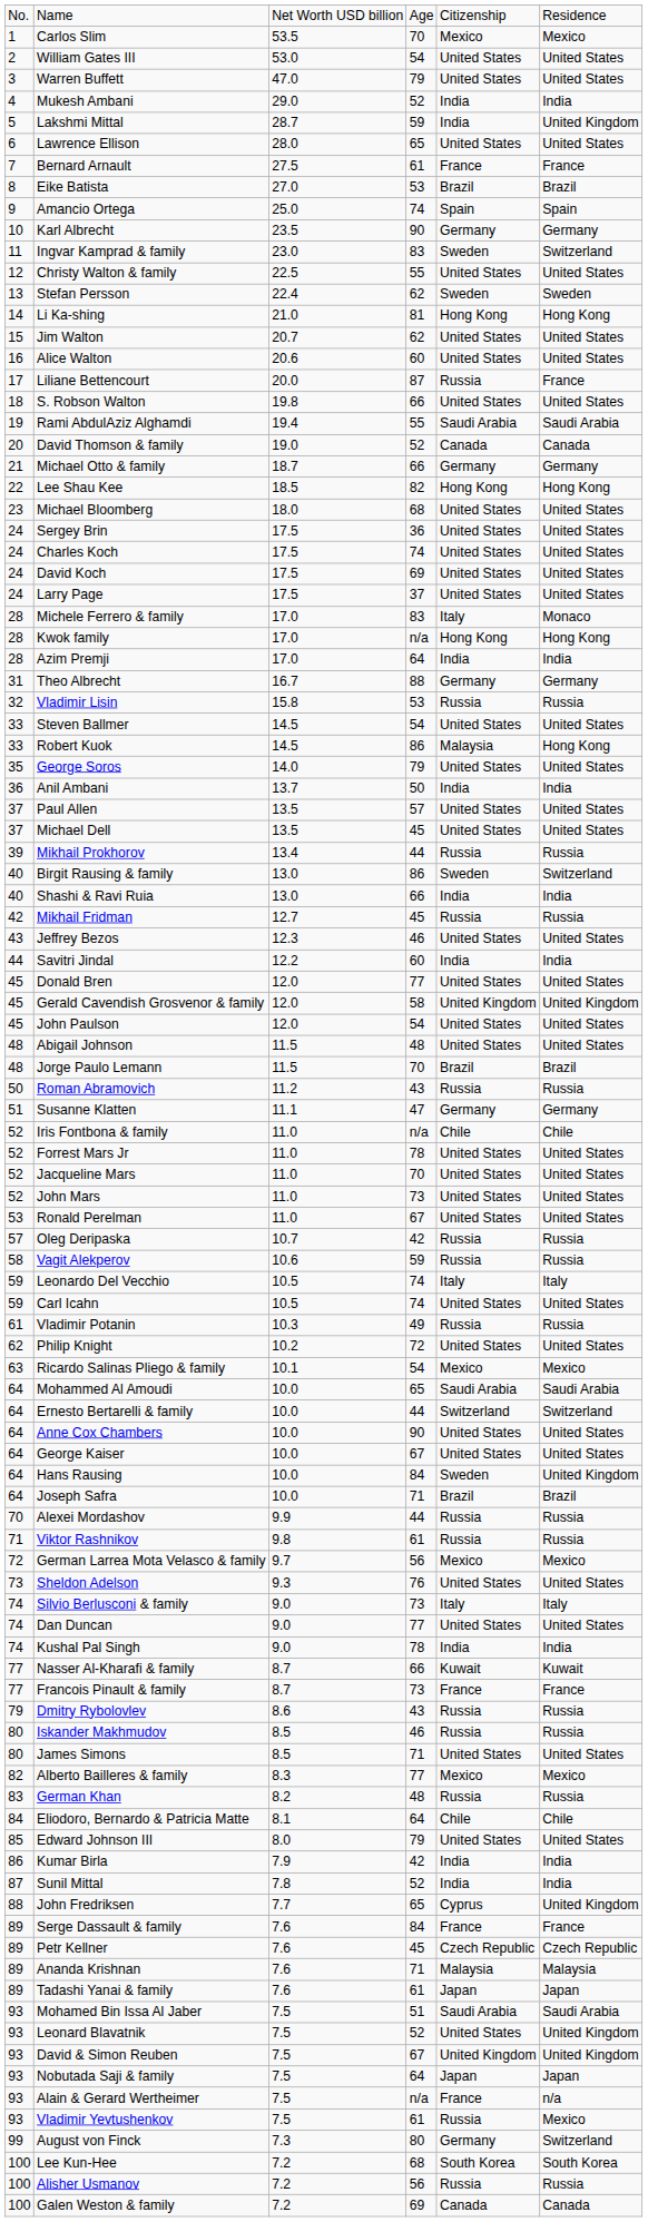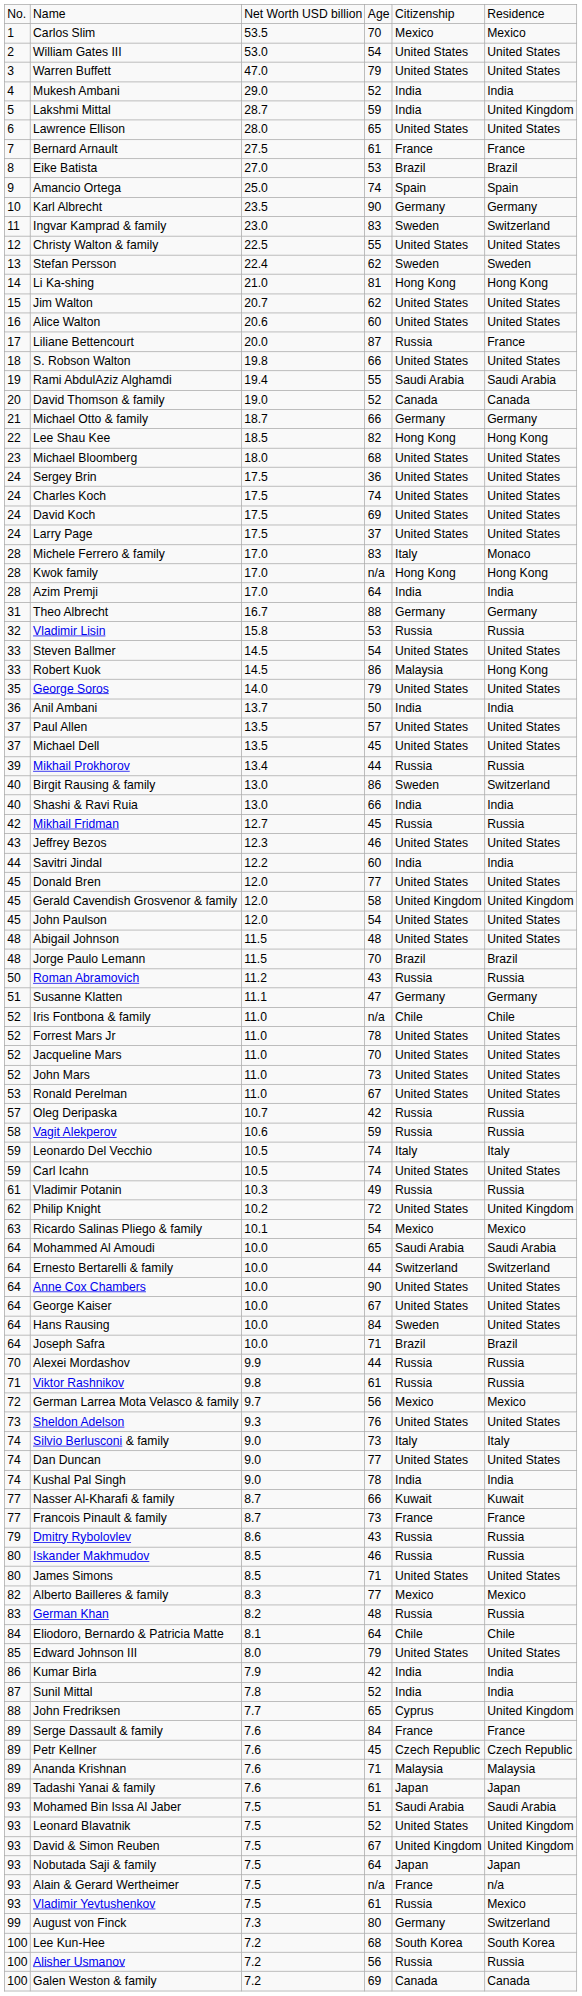Philip Knight | column 6: United States -> United Kingdom
Hans Rausing | column 6: United Kingdom -> United States
